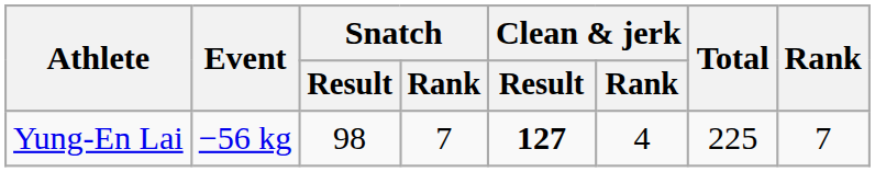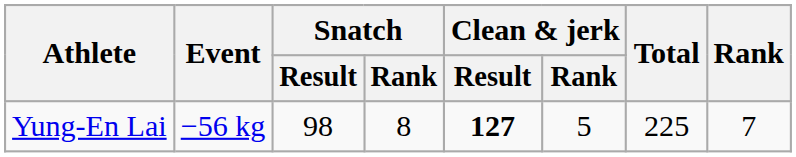Yung-En Lai | Snatch / Rank: 7 -> 8
Yung-En Lai | Clean & jerk / Rank: 4 -> 5
